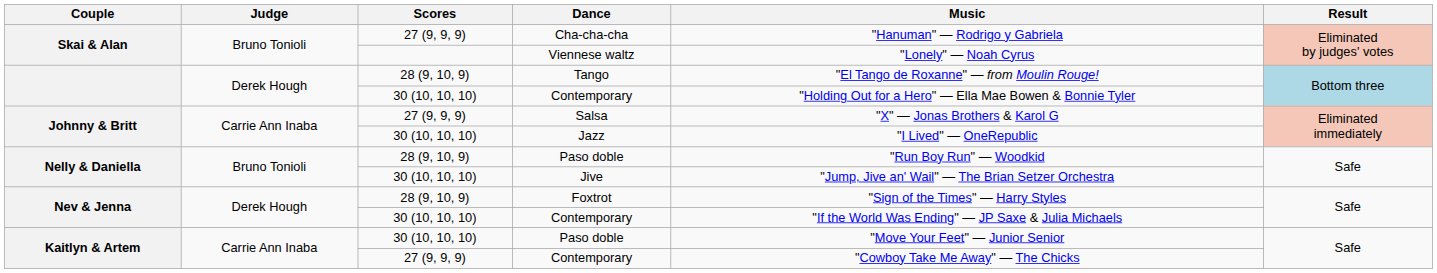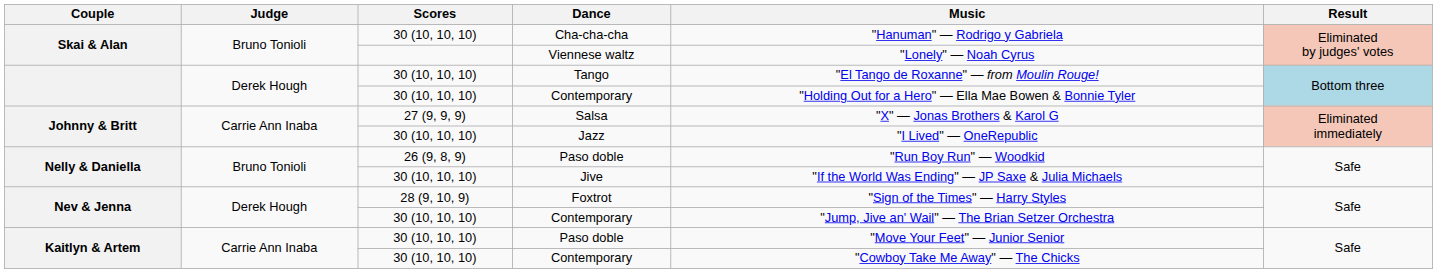Cha-cha-cha | Scores: 27 (9, 9, 9) -> 30 (10, 10, 10)
Tango | Scores: 28 (9, 10, 9) -> 30 (10, 10, 10)
Nelly & Daniella / Paso doble | Scores: 28 (9, 10, 9) -> 26 (9, 8, 9)
Jive | Music: "Jump, Jive an' Wail" — The Brian Setzer Orchestra -> "If the World Was Ending" — JP Saxe & Julia Michaels
Nev & Jenna / Contemporary | Music: "If the World Was Ending" — JP Saxe & Julia Michaels -> "Jump, Jive an' Wail" — The Brian Setzer Orchestra
Kaitlyn & Artem / Contemporary | Scores: 27 (9, 9, 9) -> 30 (10, 10, 10)
